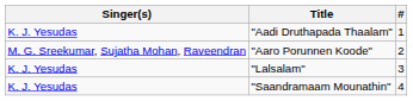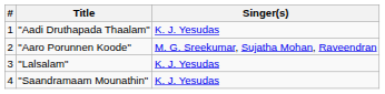columns swapped: # <-> Singer(s)
